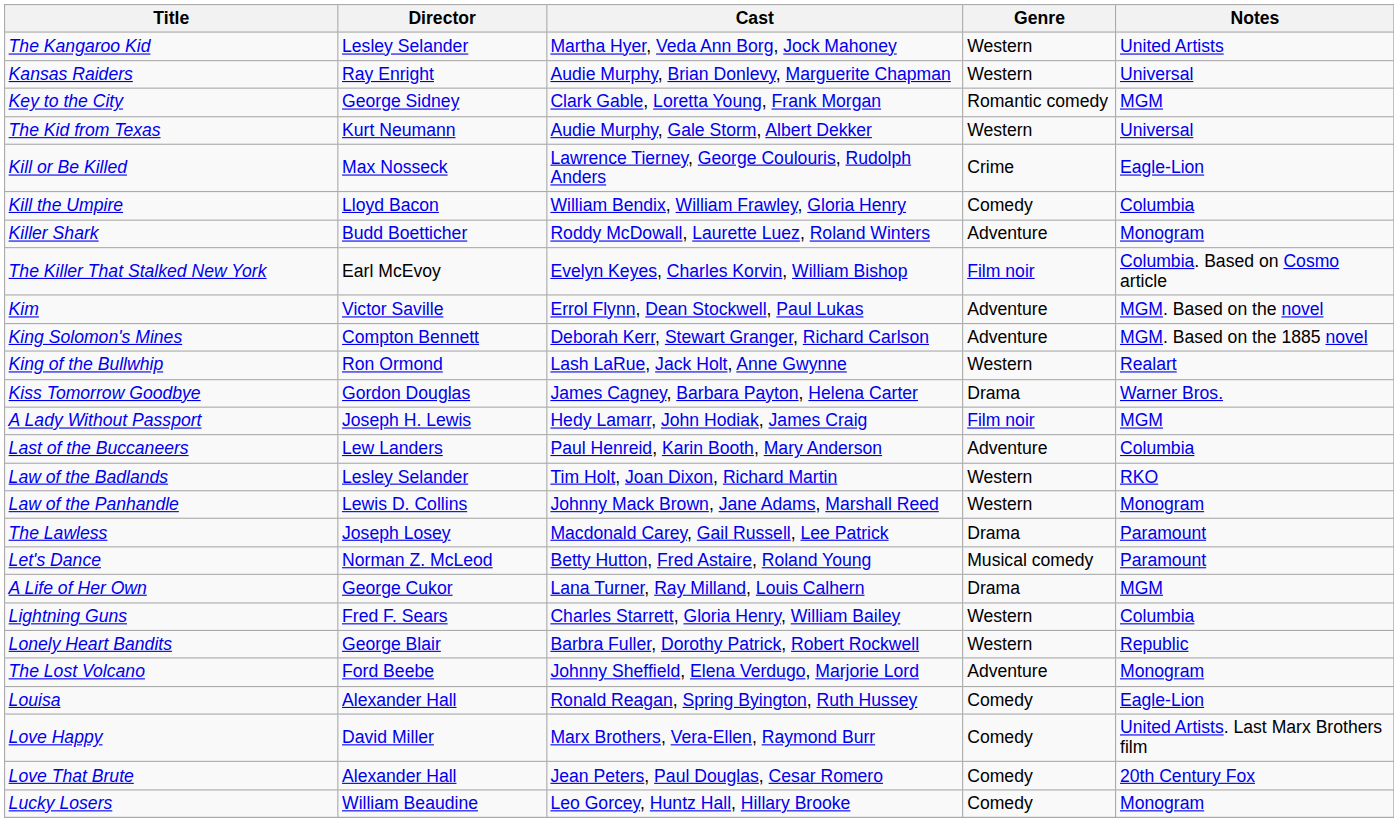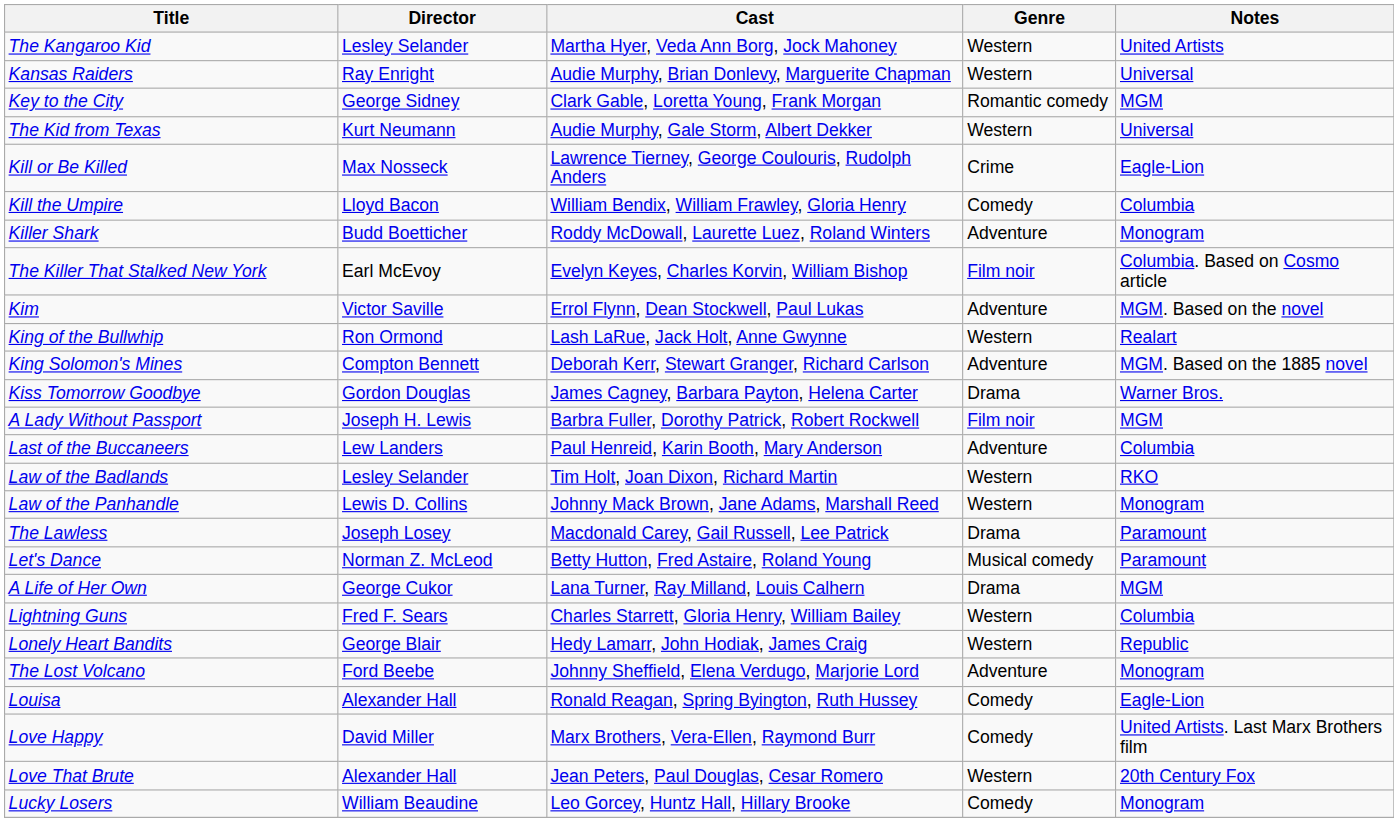rows swapped: King of the Bullwhip <-> King Solomon's Mines
A Lady Without Passport | Cast: Hedy Lamarr, John Hodiak, James Craig -> Barbra Fuller, Dorothy Patrick, Robert Rockwell
Lonely Heart Bandits | Cast: Barbra Fuller, Dorothy Patrick, Robert Rockwell -> Hedy Lamarr, John Hodiak, James Craig
Love That Brute | Genre: Comedy -> Western
